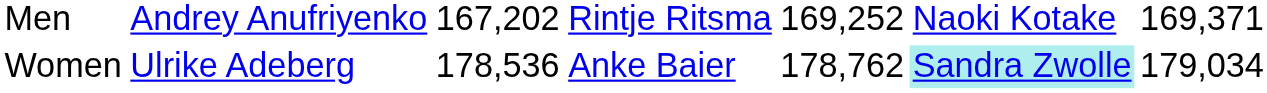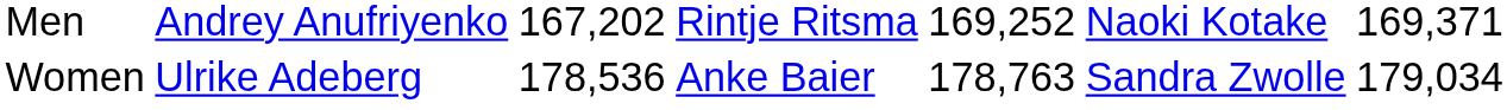Women | column 5: 178,762 -> 178,763
Women | column 6: paleturquoise background -> no background
